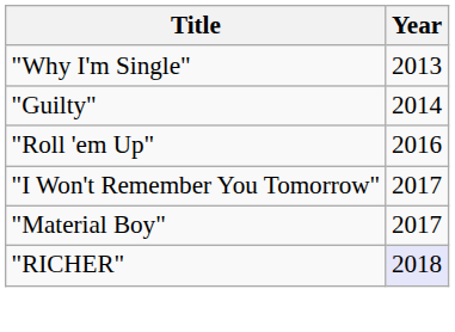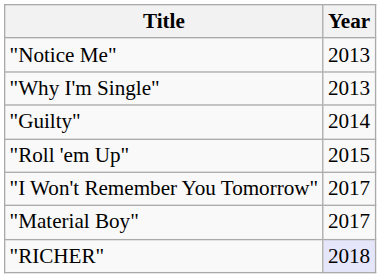+ row: "Notice Me" | 2013
"Roll 'em Up" | Year: 2016 -> 2015
